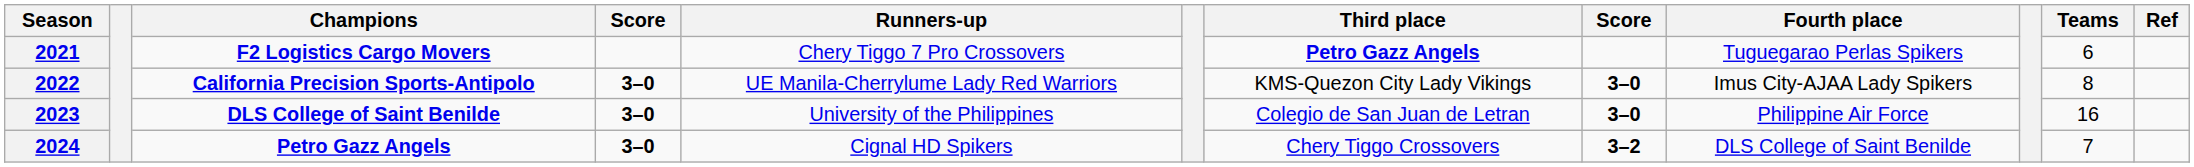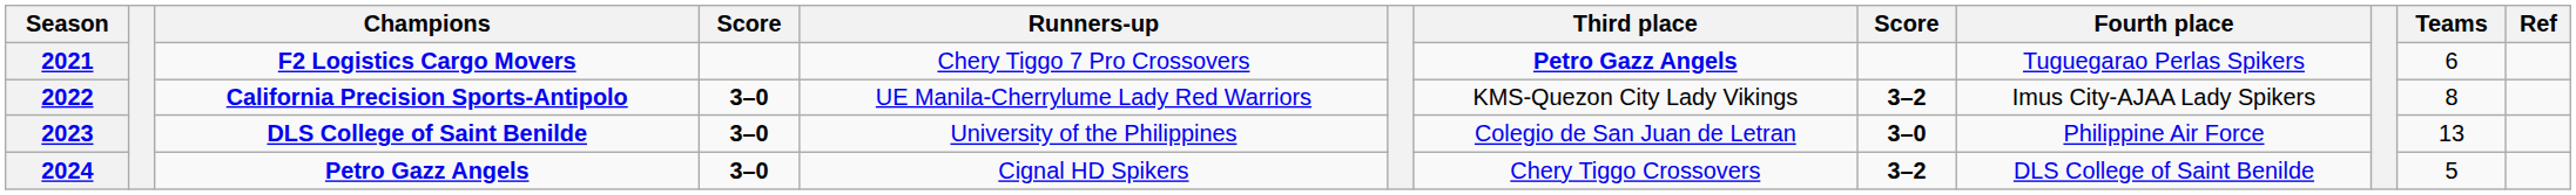2022 | column 8: 3–0 -> 3–2
2023 | Teams: 16 -> 13
2024 | Teams: 7 -> 5
